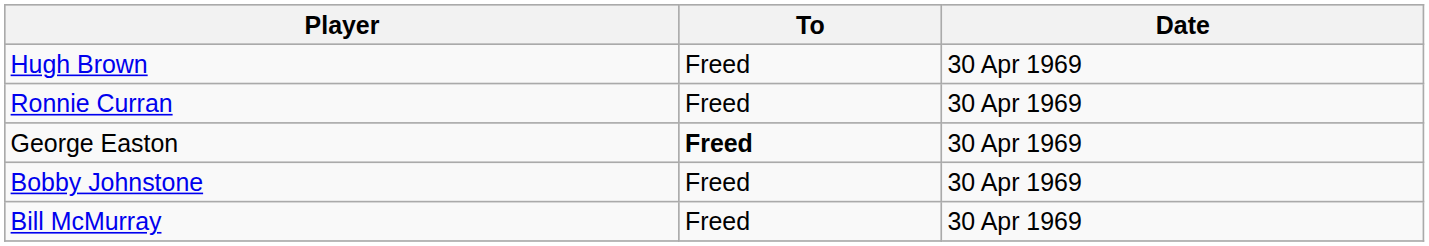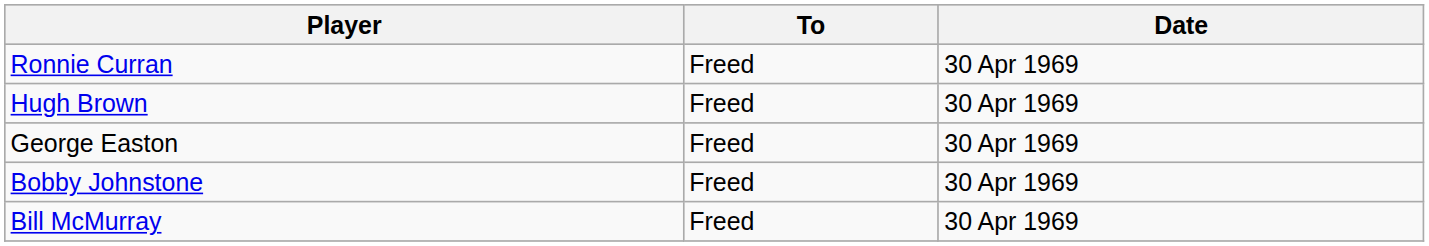rows swapped: Hugh Brown <-> Ronnie Curran
George Easton | To: bold -> normal
